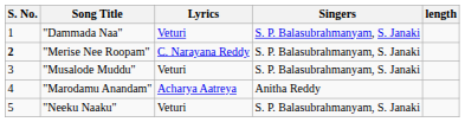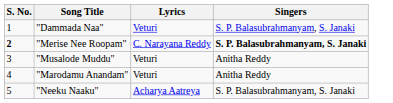- column: length
"Merise Nee Roopam" | Singers: normal -> bold
"Musalode Muddu" | Singers: S. P. Balasubrahmanyam, S. Janaki -> Anitha Reddy
"Marodamu Anandam" | Lyrics: Acharya Aatreya -> Veturi
"Neeku Naaku" | Lyrics: Veturi -> Acharya Aatreya
